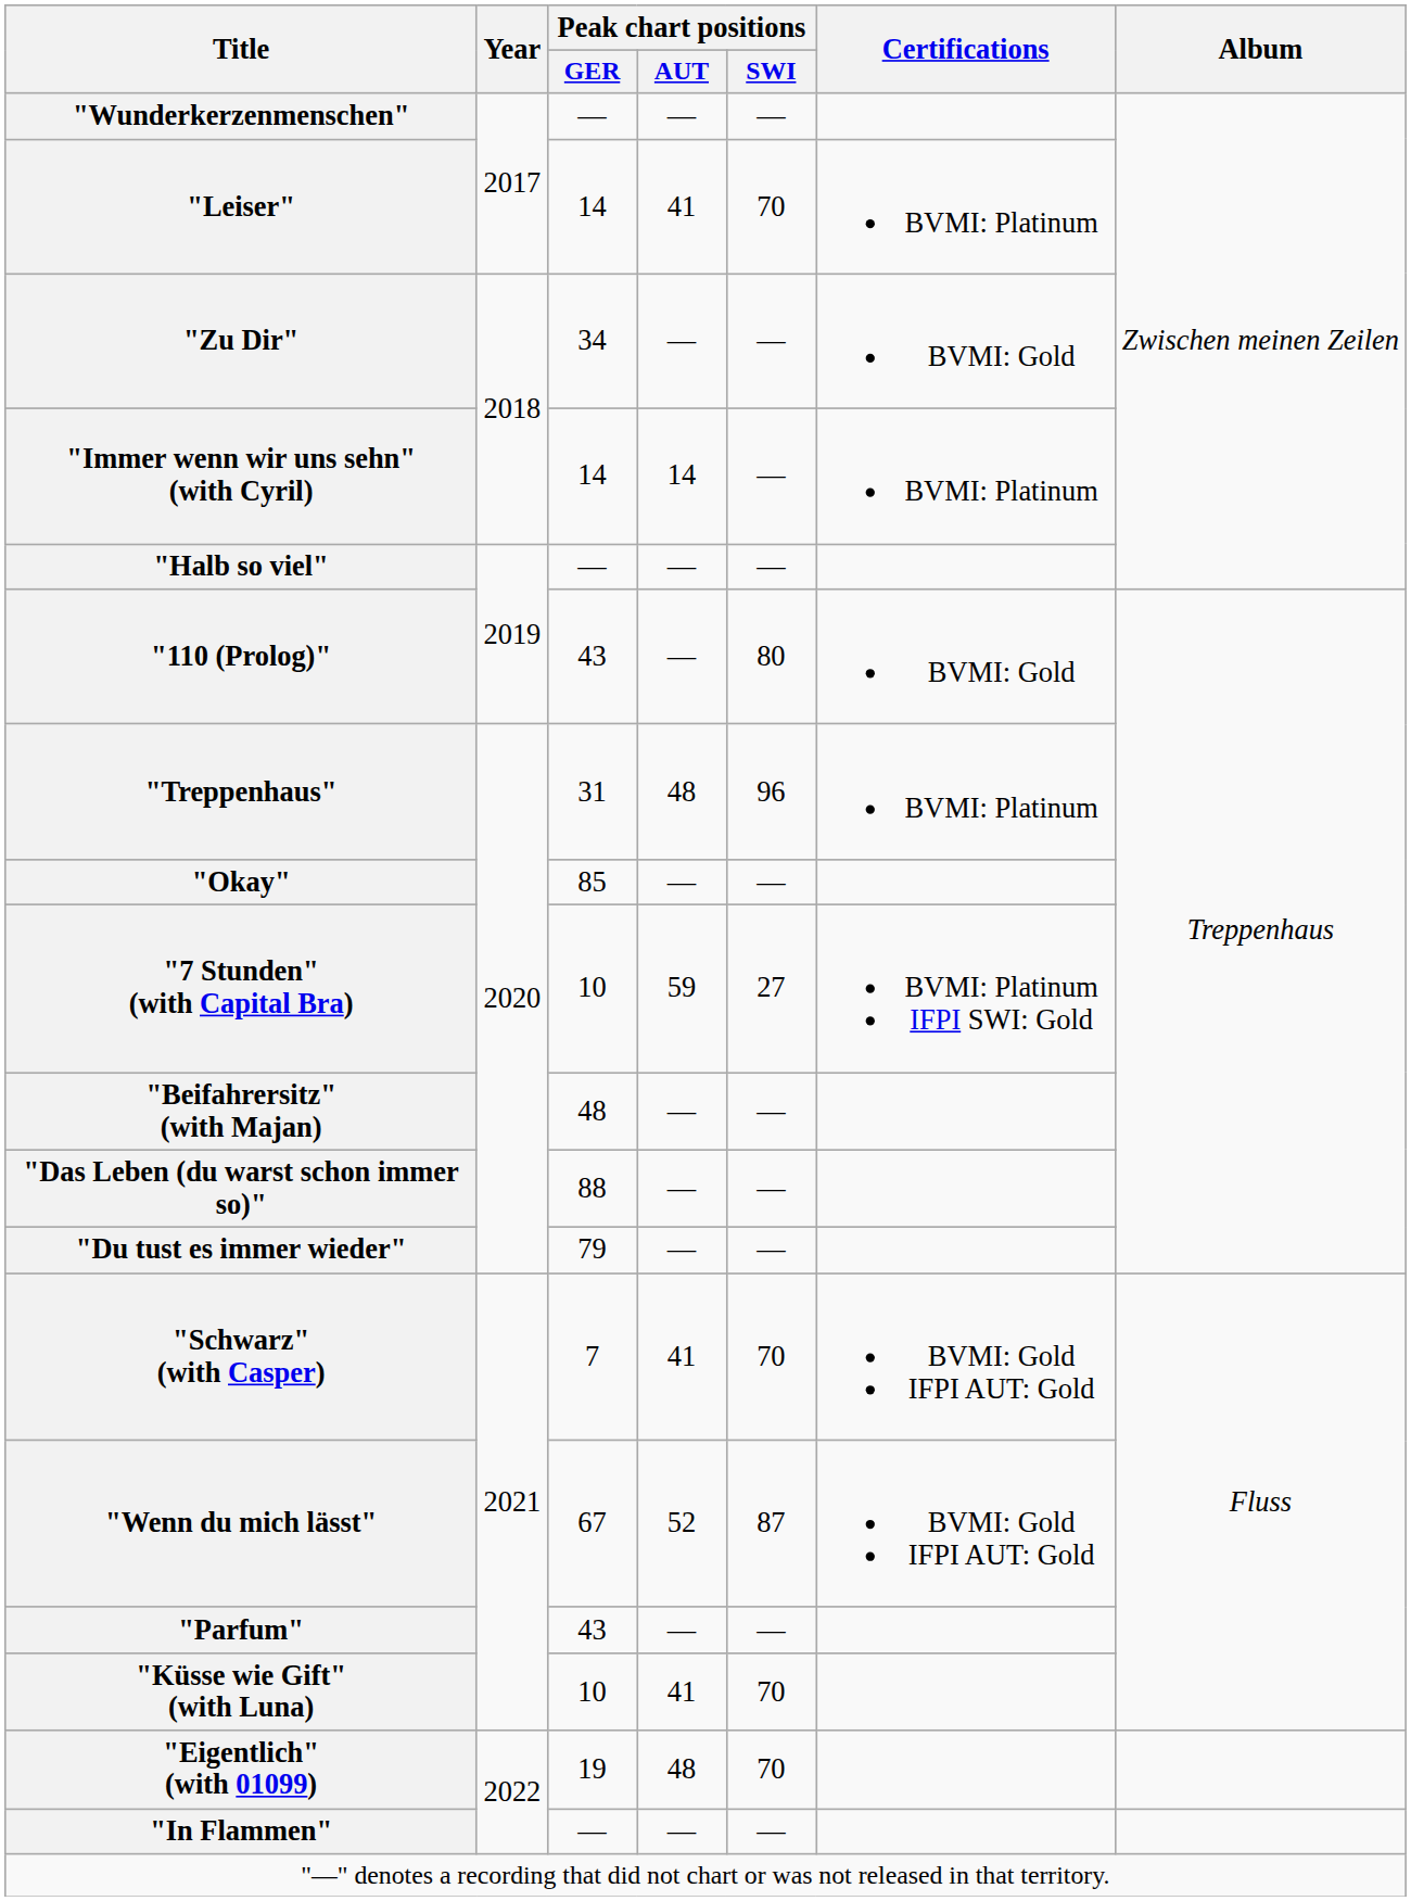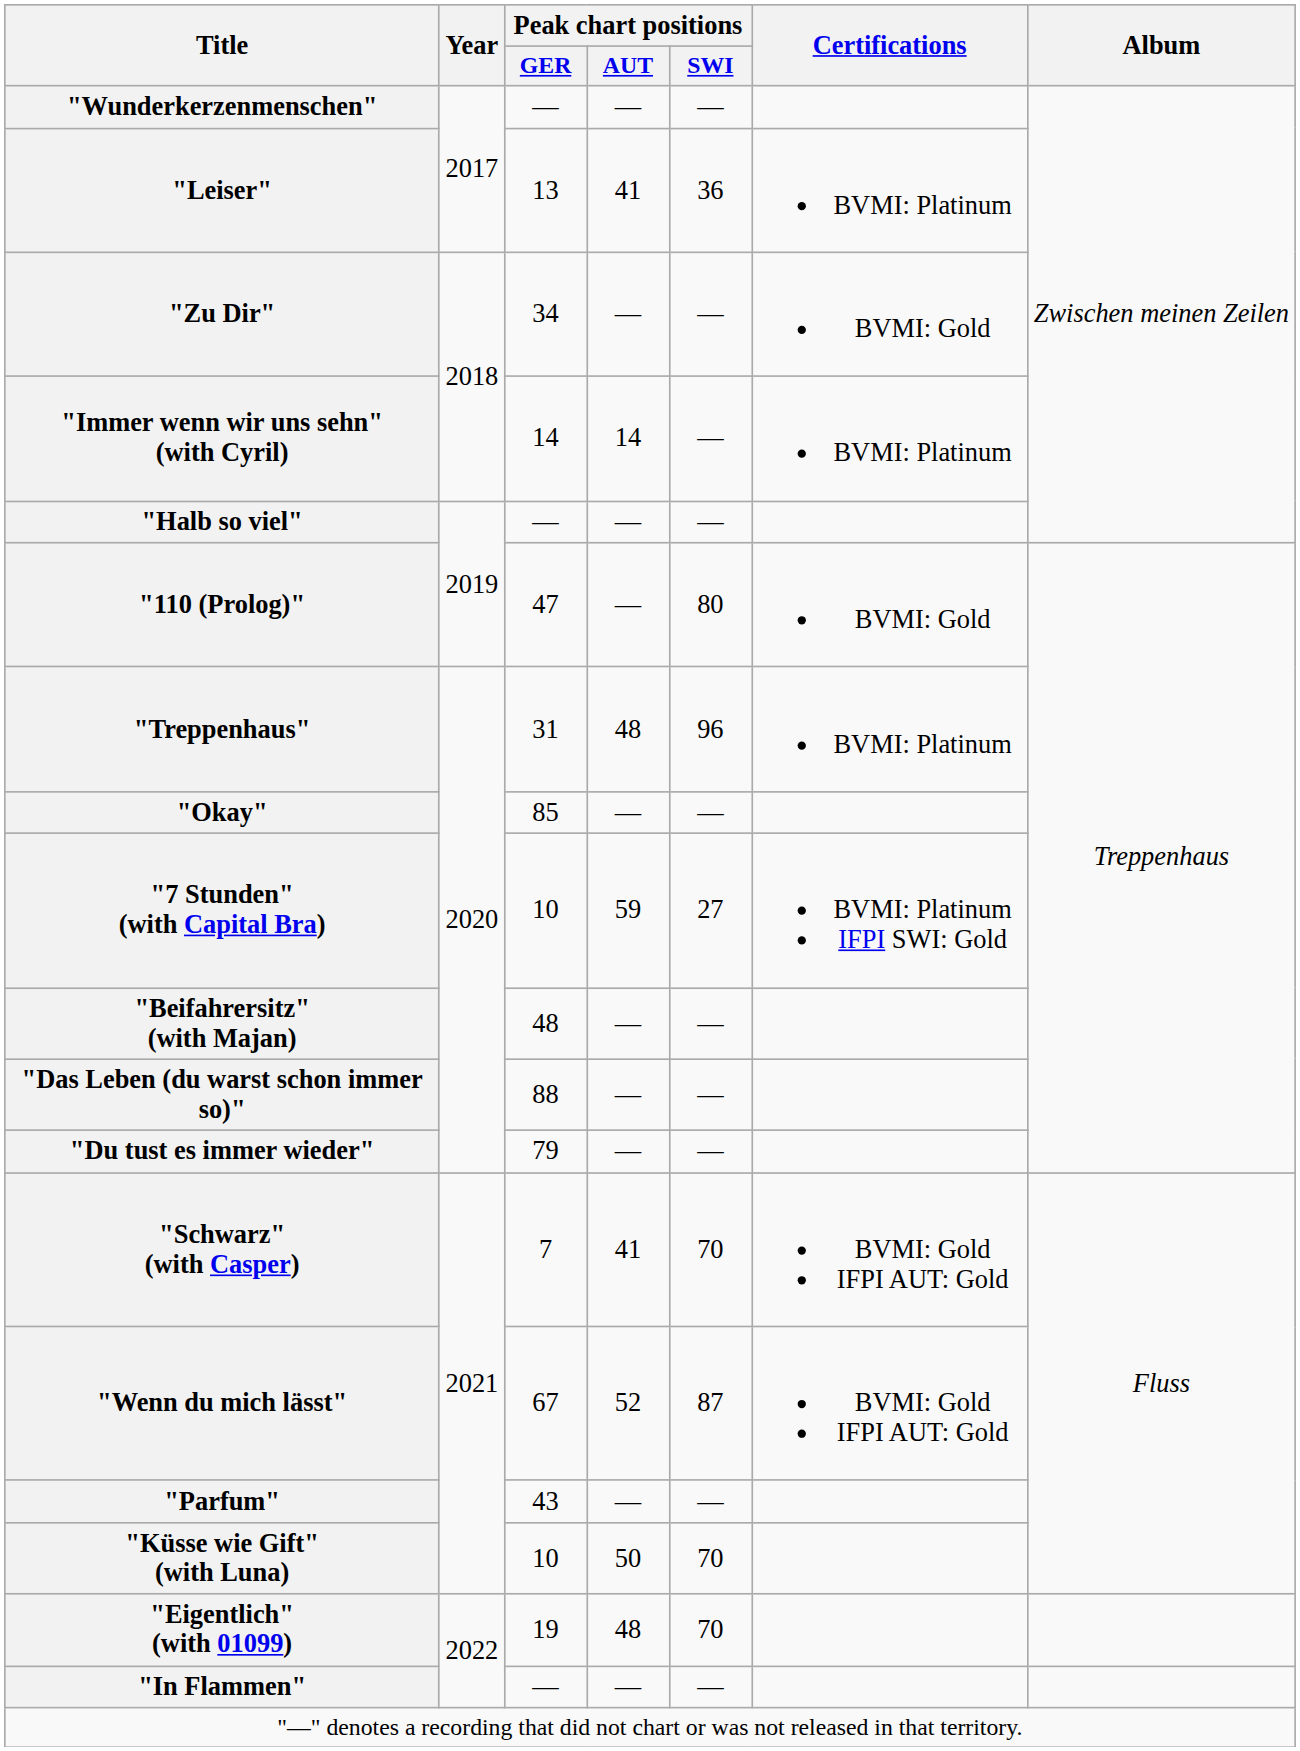"Leiser" | Peak chart positions / GER: 14 -> 13
"Leiser" | Peak chart positions / SWI: 70 -> 36
"110 (Prolog)" | Peak chart positions / GER: 43 -> 47
"Küsse wie Gift" (with Luna) | Peak chart positions / AUT: 41 -> 50
